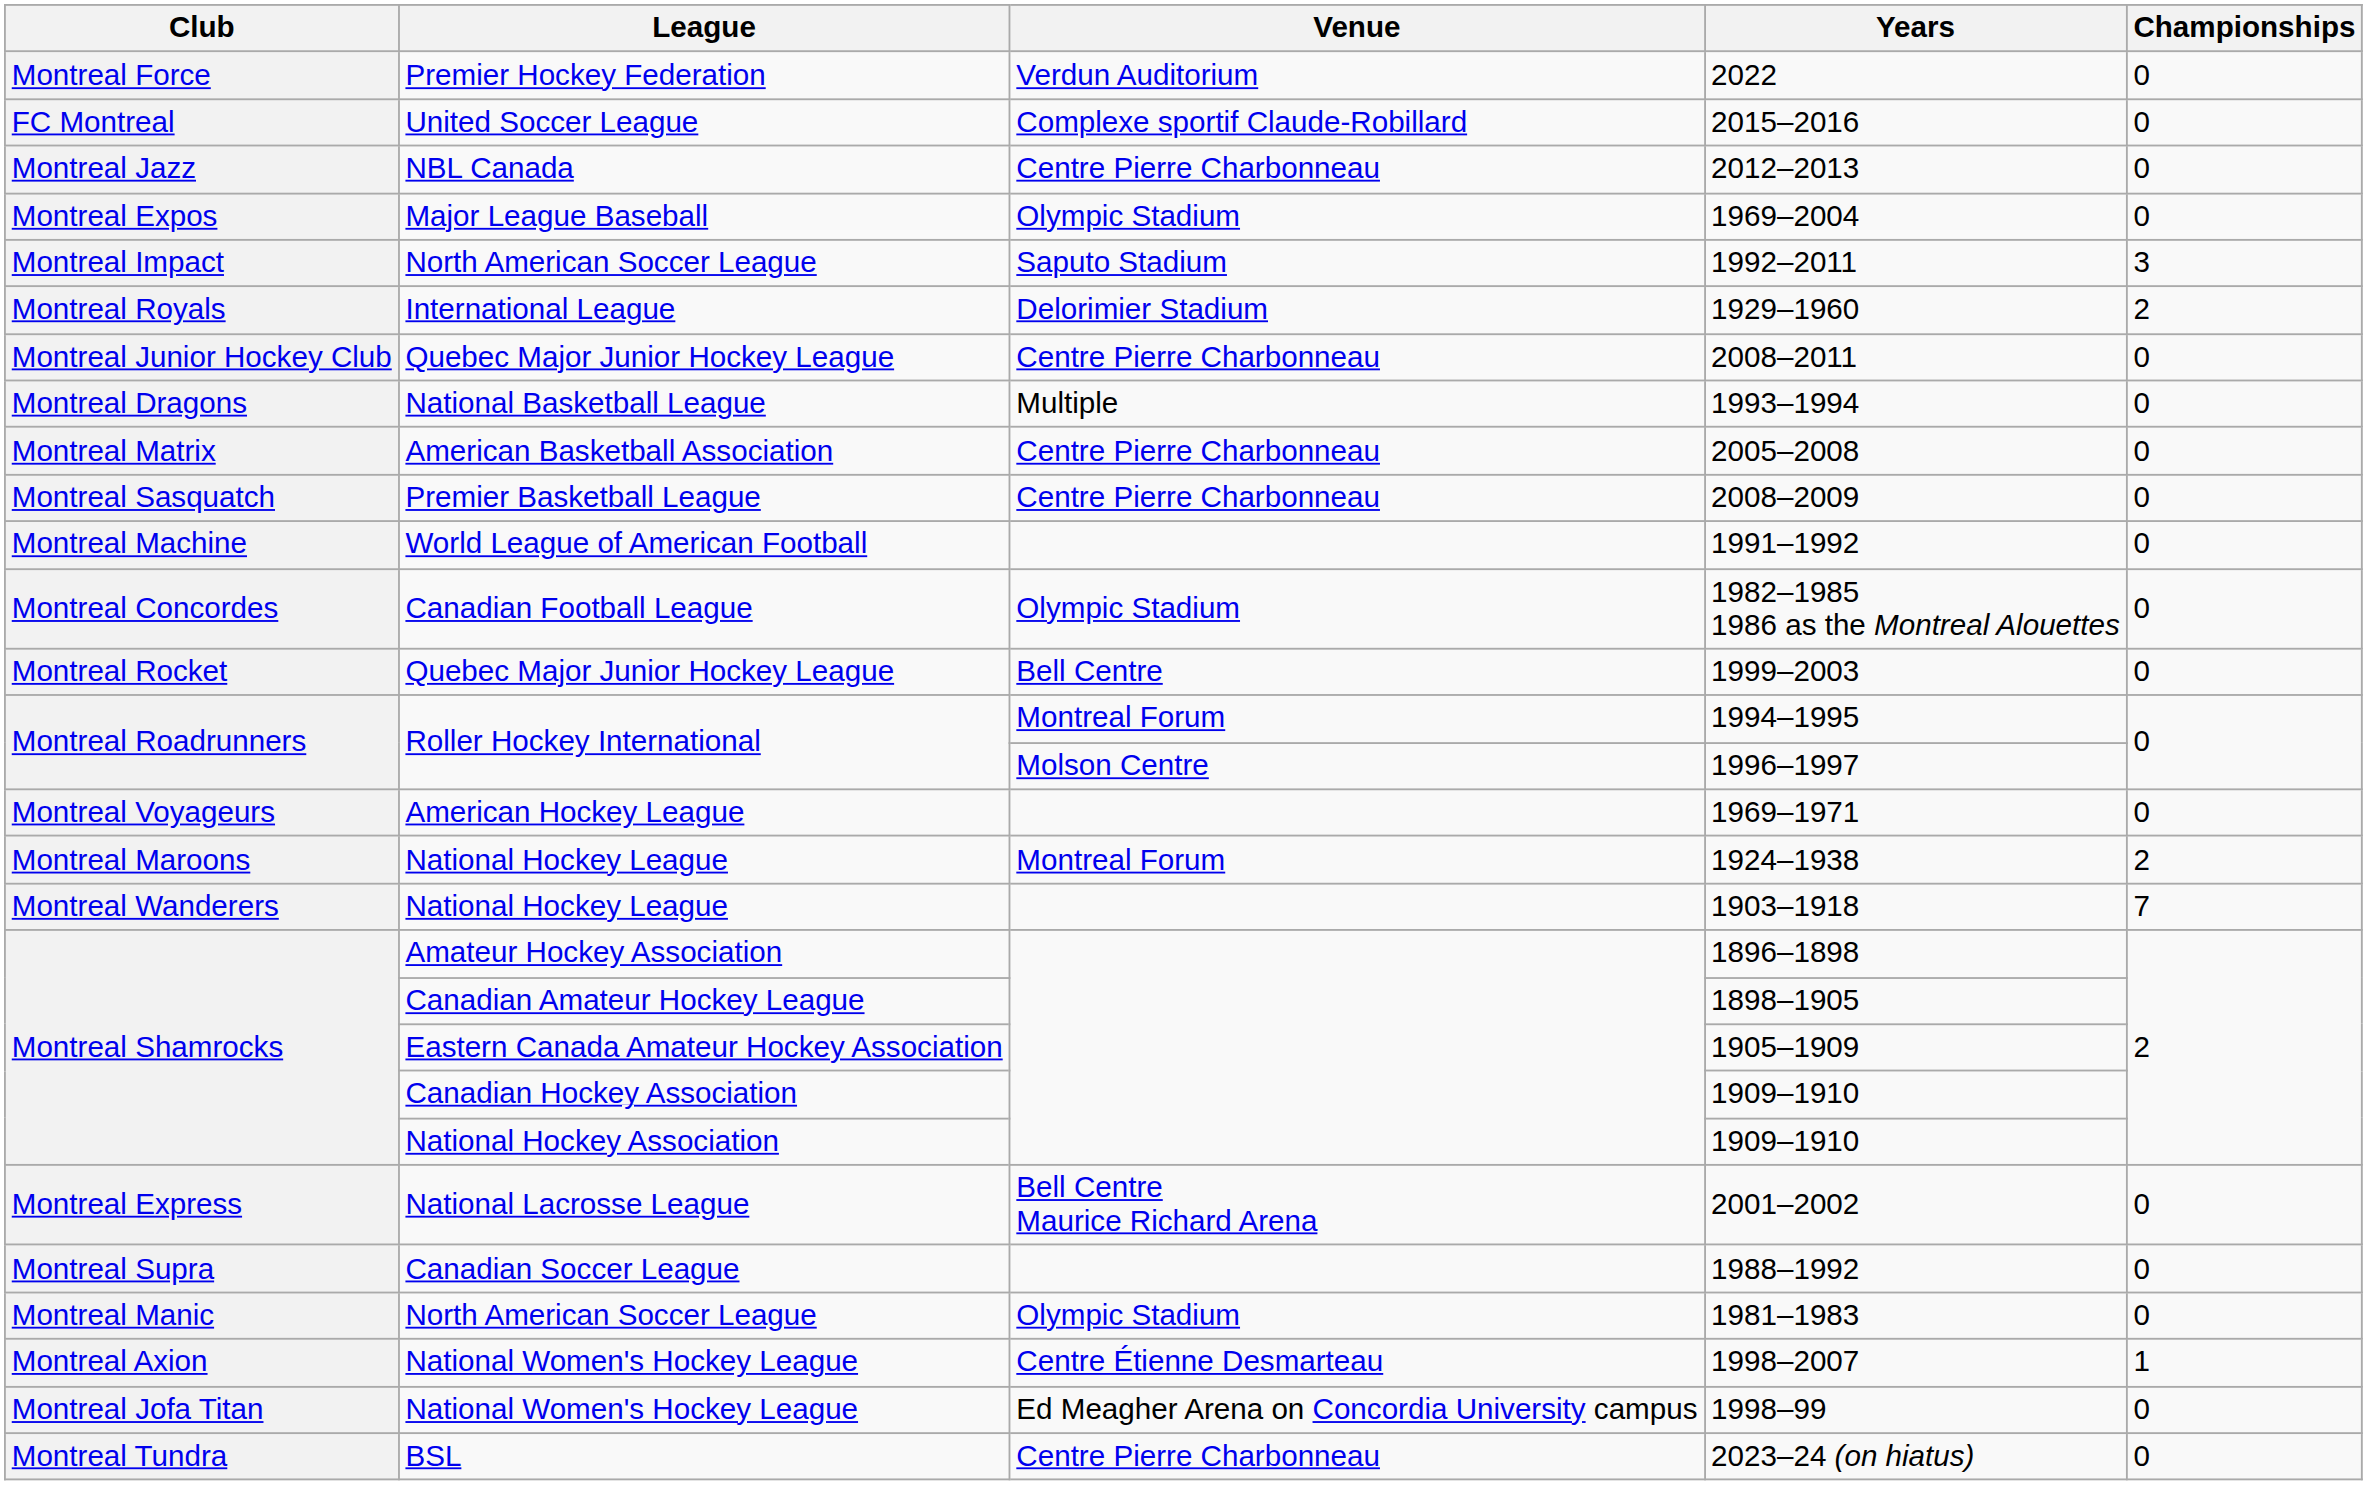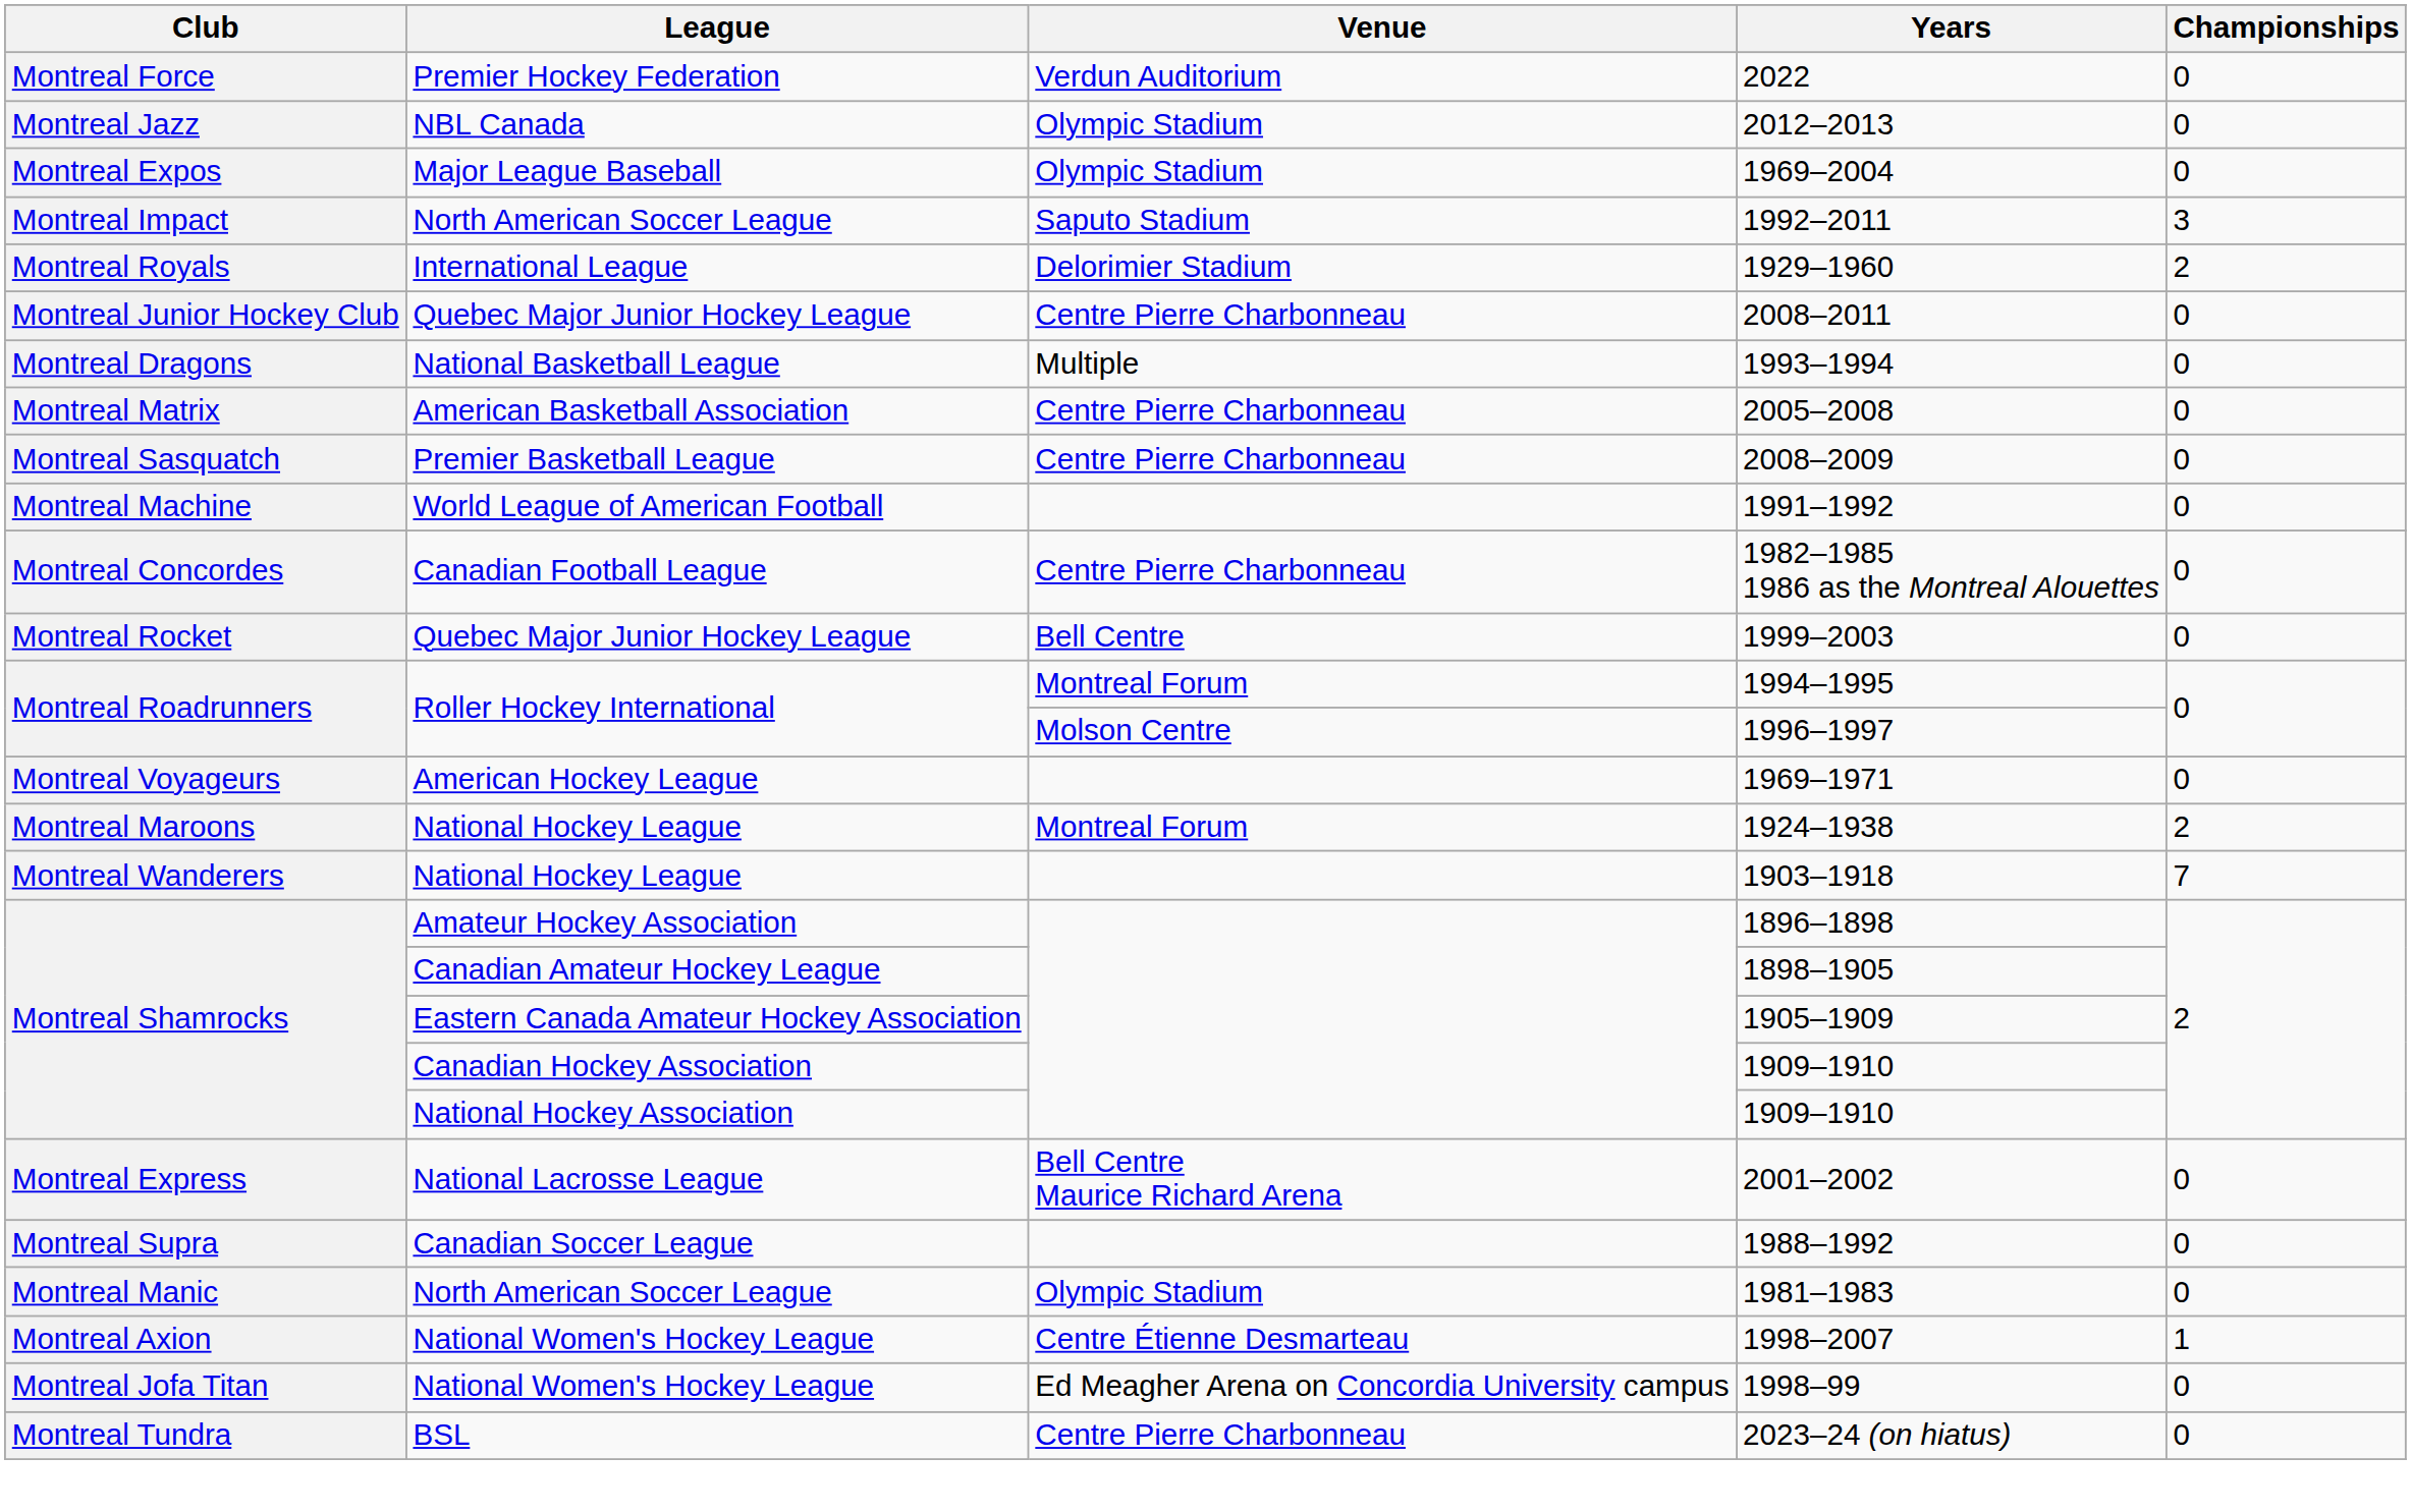- row: FC Montreal | United Soccer League | Complexe sportif Claude-Robillard | 2015–2016 | 0
2012–2013 | Venue: Centre Pierre Charbonneau -> Olympic Stadium
1982–1985 1986 as the Montreal Alouettes | Venue: Olympic Stadium -> Centre Pierre Charbonneau
